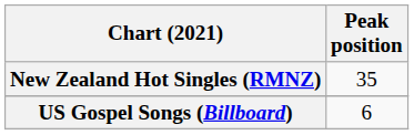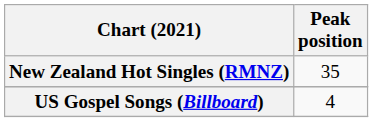US Gospel Songs (Billboard) | Peak position: 6 -> 4
